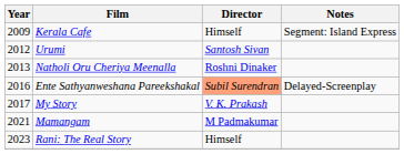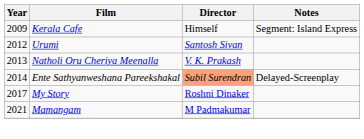Natholi Oru Cheriya Meenalla | Director: Roshni Dinaker -> V. K. Prakash
Ente Sathyanweshana Pareekshakal | Year: 2016 -> 2014
My Story | Director: V. K. Prakash -> Roshni Dinaker
- row: 2023 | Rani: The Real Story | Himself
